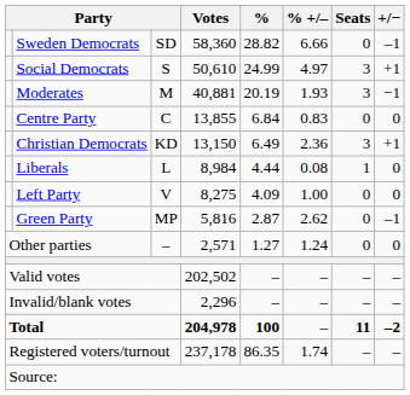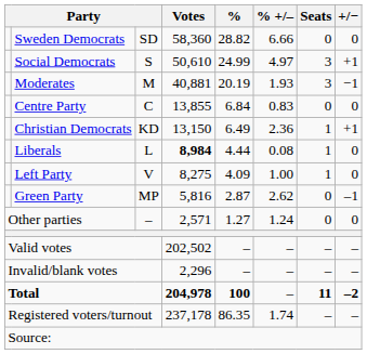Sweden Democrats | +/−: –1 -> 0
Christian Democrats | Seats: 3 -> 1
Liberals | Votes: normal -> bold
Left Party | Seats: 0 -> 1
